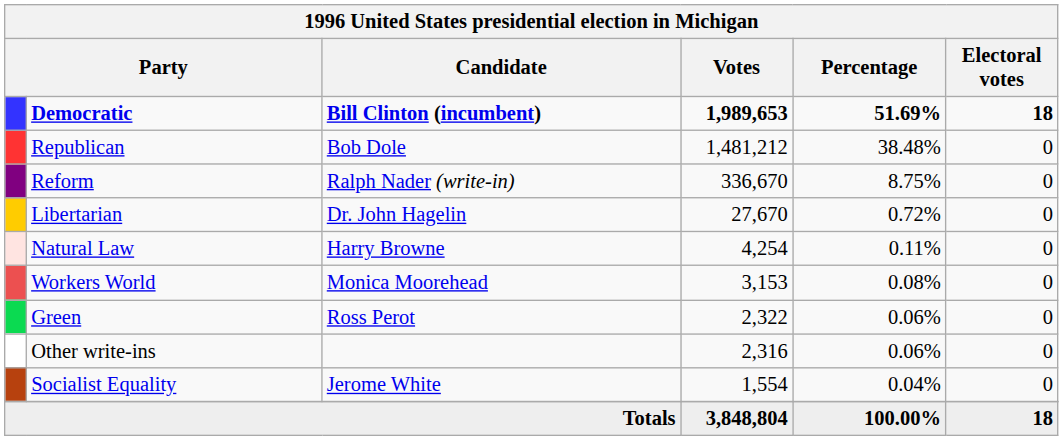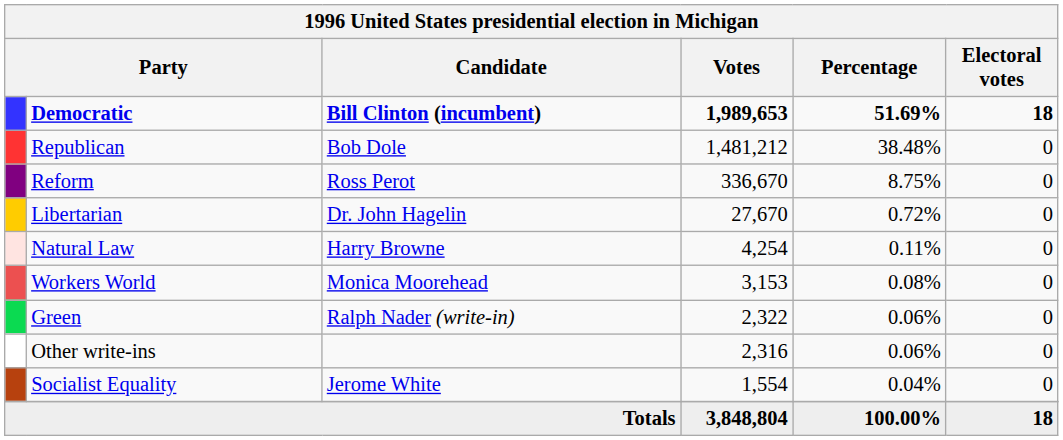Reform | Candidate: Ralph Nader (write-in) -> Ross Perot
Green | Candidate: Ross Perot -> Ralph Nader (write-in)
